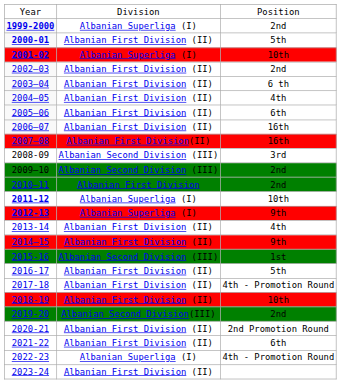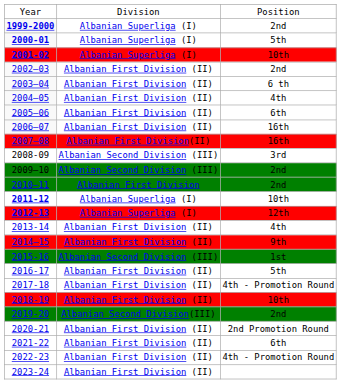2000-01 | column 2: Albanian First Division (II) -> Albanian Superliga (I)
2012-13 | column 3: 9th -> 12th
2022-23 | column 2: Albanian Superliga (I) -> Albanian First Division (II)
